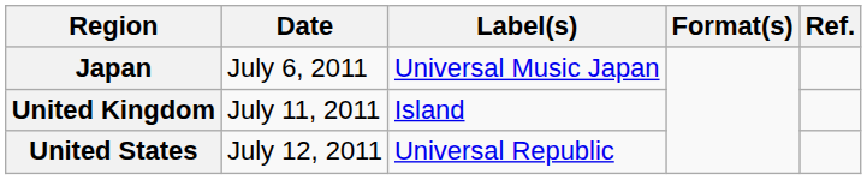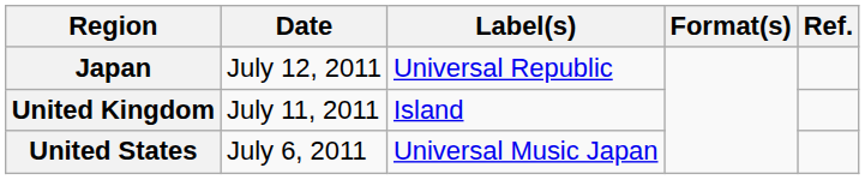Japan | Date: July 6, 2011 -> July 12, 2011
Japan | Label(s): Universal Music Japan -> Universal Republic
United States | Date: July 12, 2011 -> July 6, 2011
United States | Label(s): Universal Republic -> Universal Music Japan
